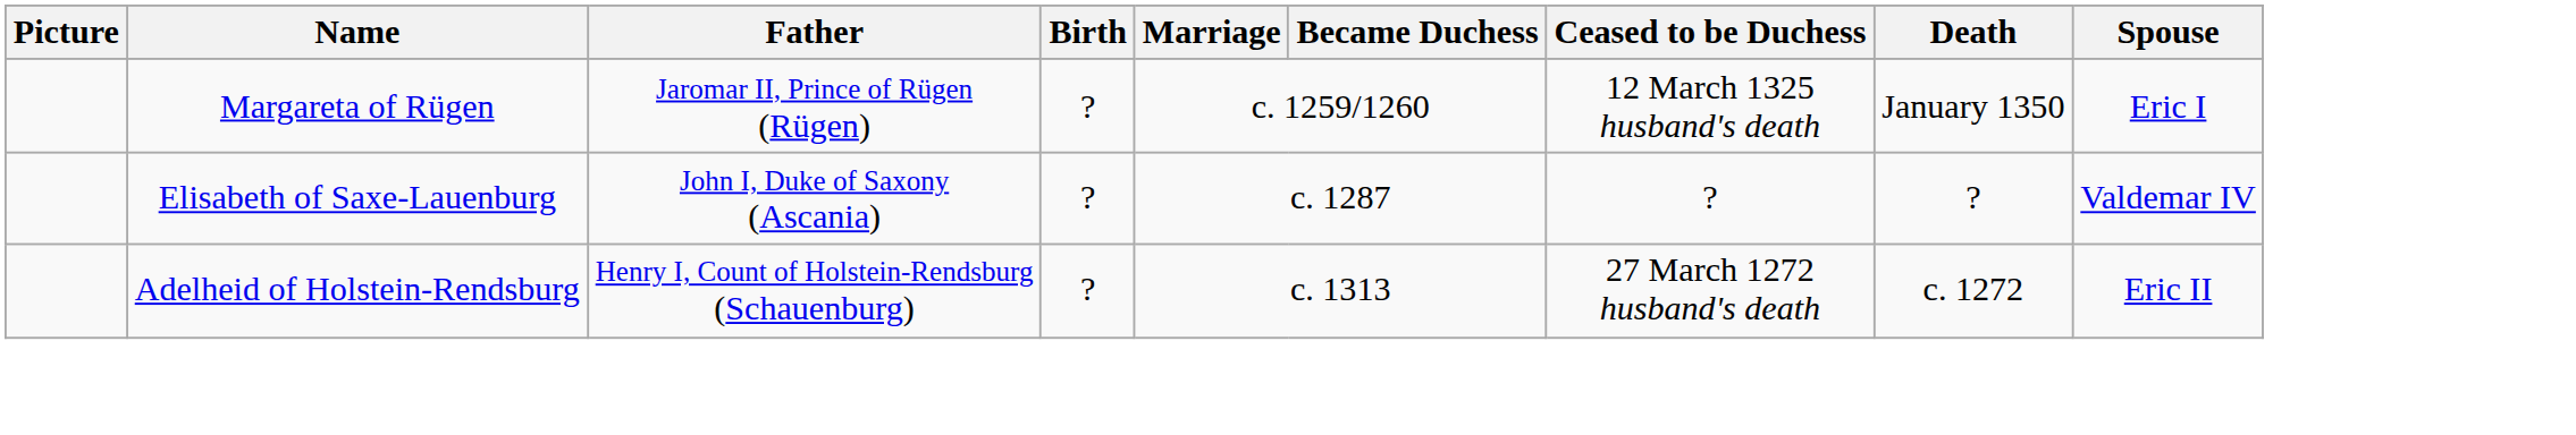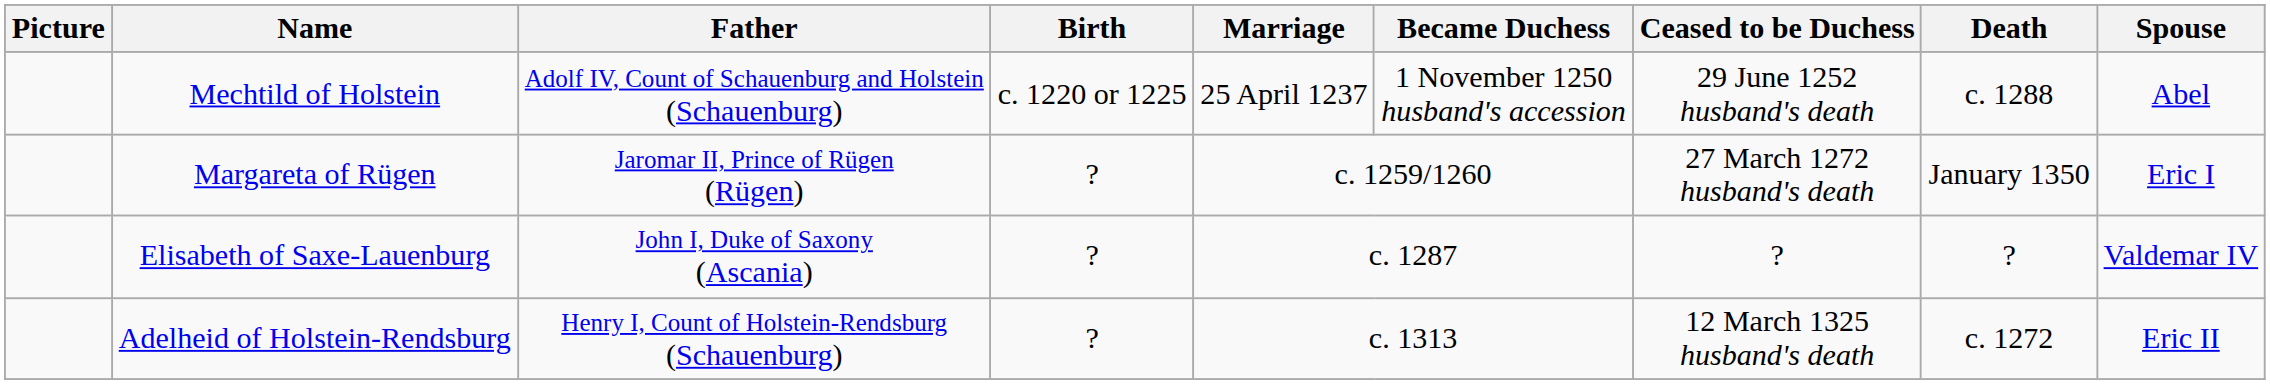+ row: Mechtild of Holstein | Adolf IV, Count of Schauenburg and Holstein (Schauenburg) | c. 1220 or 1225 | 25 April 1237 | 1 November 1250 husband's accession | 29 June 1252 husband's death | c. 1288 | Abel
Margareta of Rügen | Ceased to be Duchess: 12 March 1325 husband's death -> 27 March 1272 husband's death
Adelheid of Holstein-Rendsburg | Ceased to be Duchess: 27 March 1272 husband's death -> 12 March 1325 husband's death
